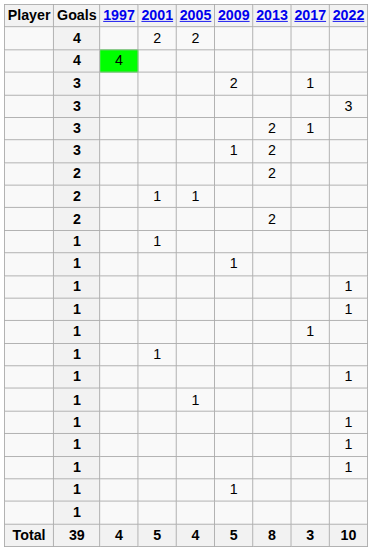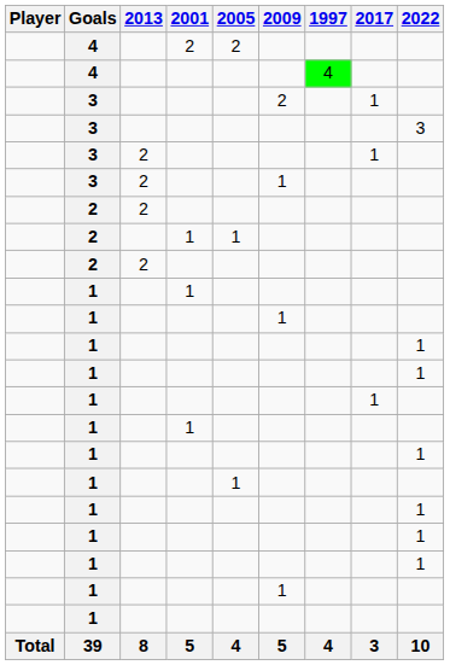columns swapped: 1997 <-> 2013
